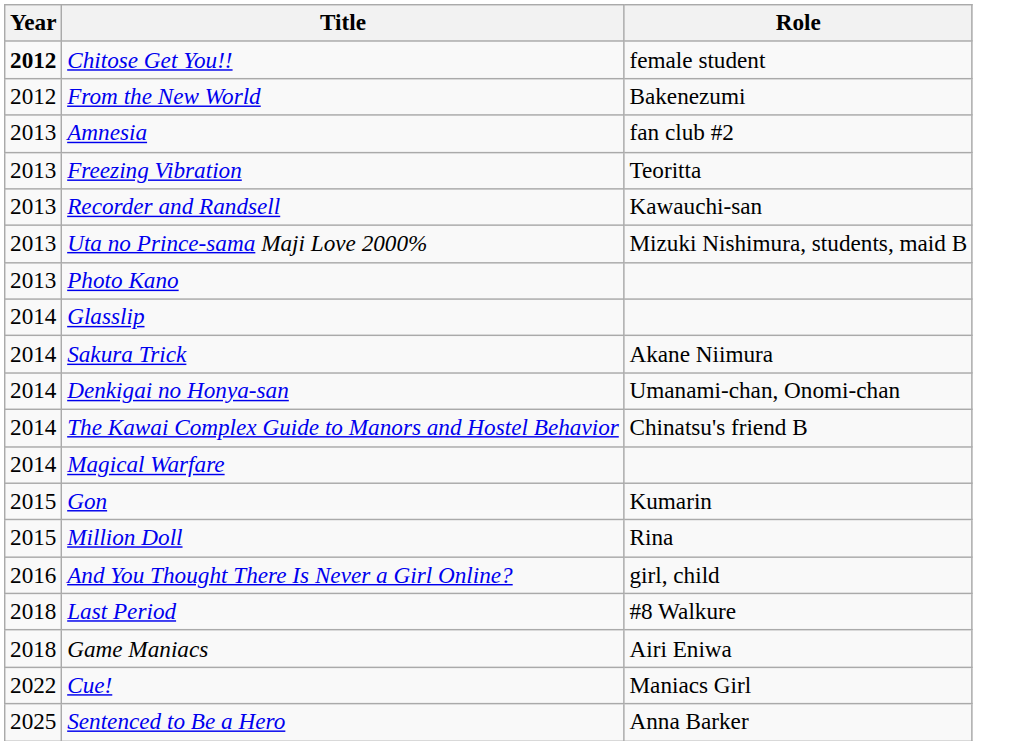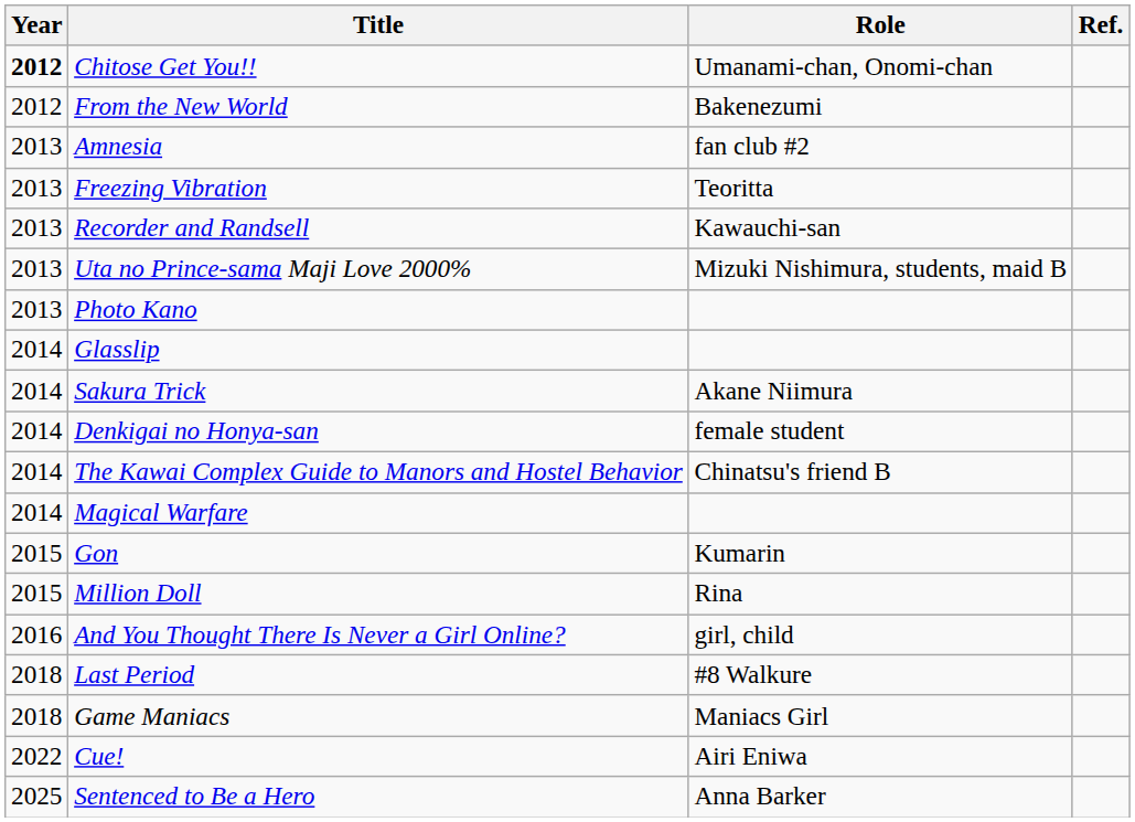+ column: Ref.
Chitose Get You!! | Role: female student -> Umanami-chan, Onomi-chan
Denkigai no Honya-san | Role: Umanami-chan, Onomi-chan -> female student
Game Maniacs | Role: Airi Eniwa -> Maniacs Girl
Cue! | Role: Maniacs Girl -> Airi Eniwa
